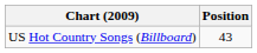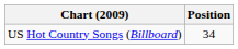US Hot Country Songs (Billboard) | Position: 43 -> 34
